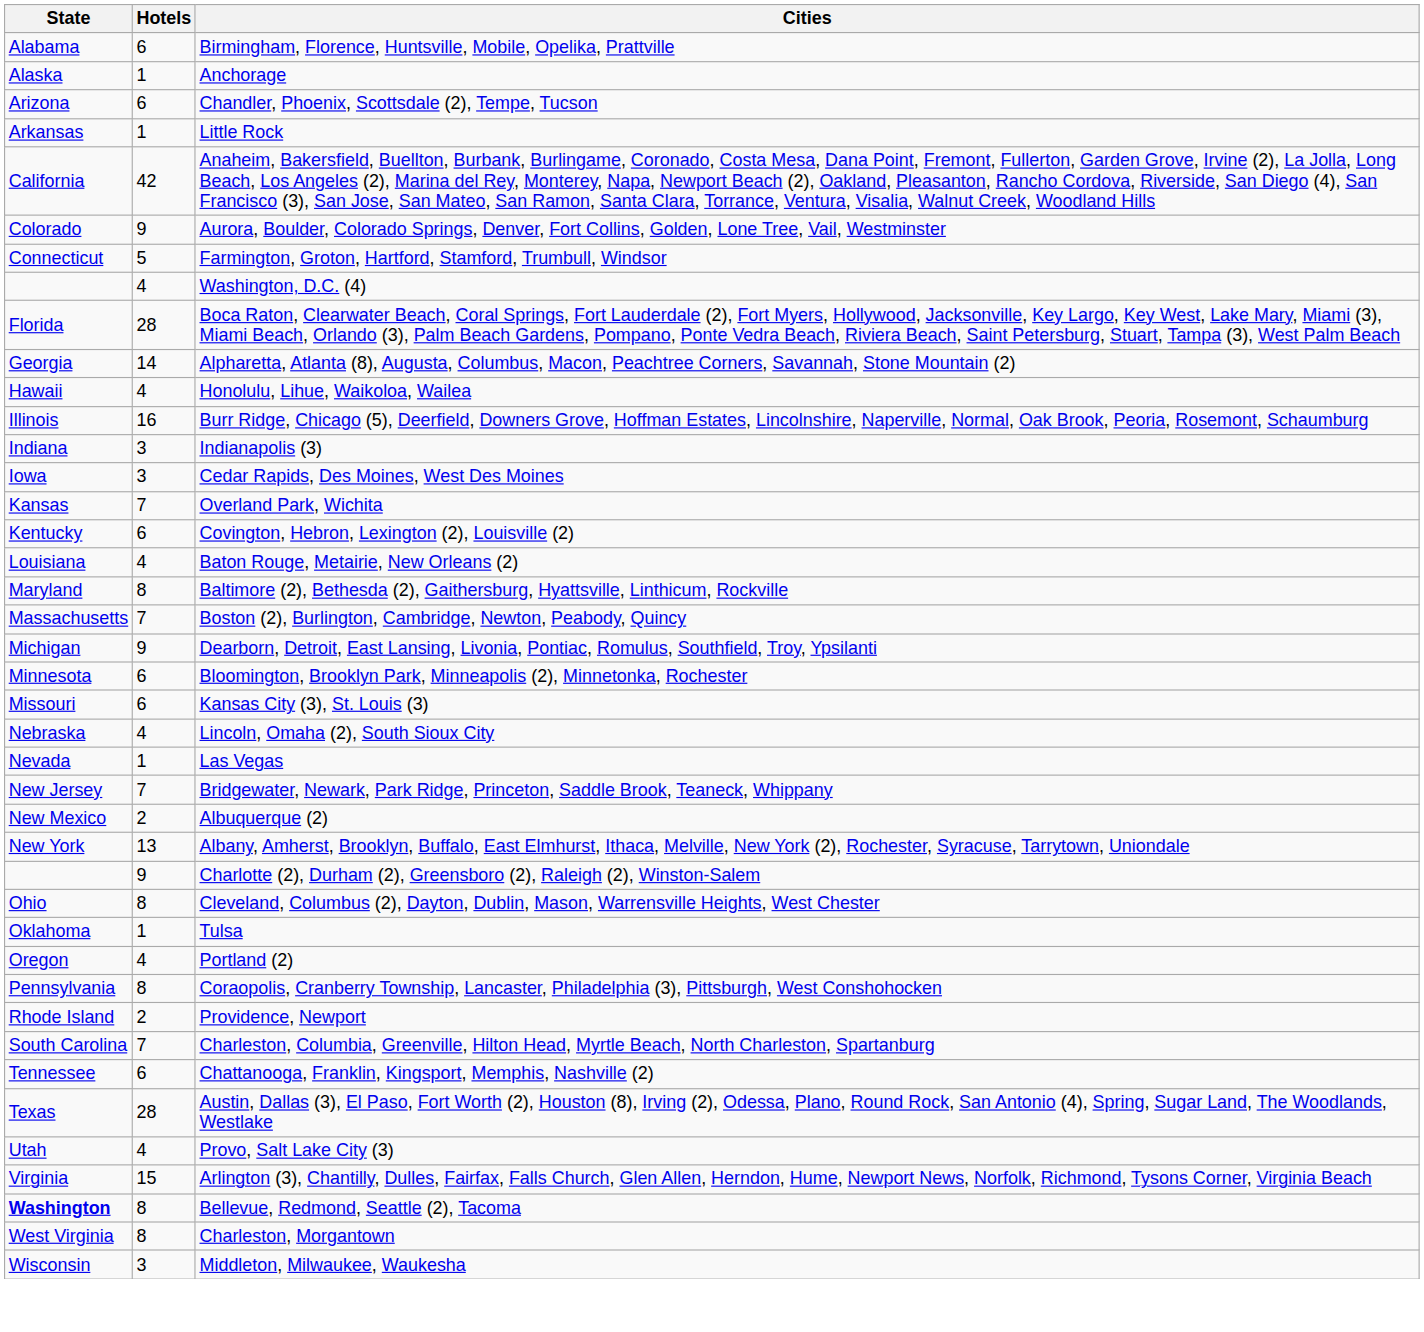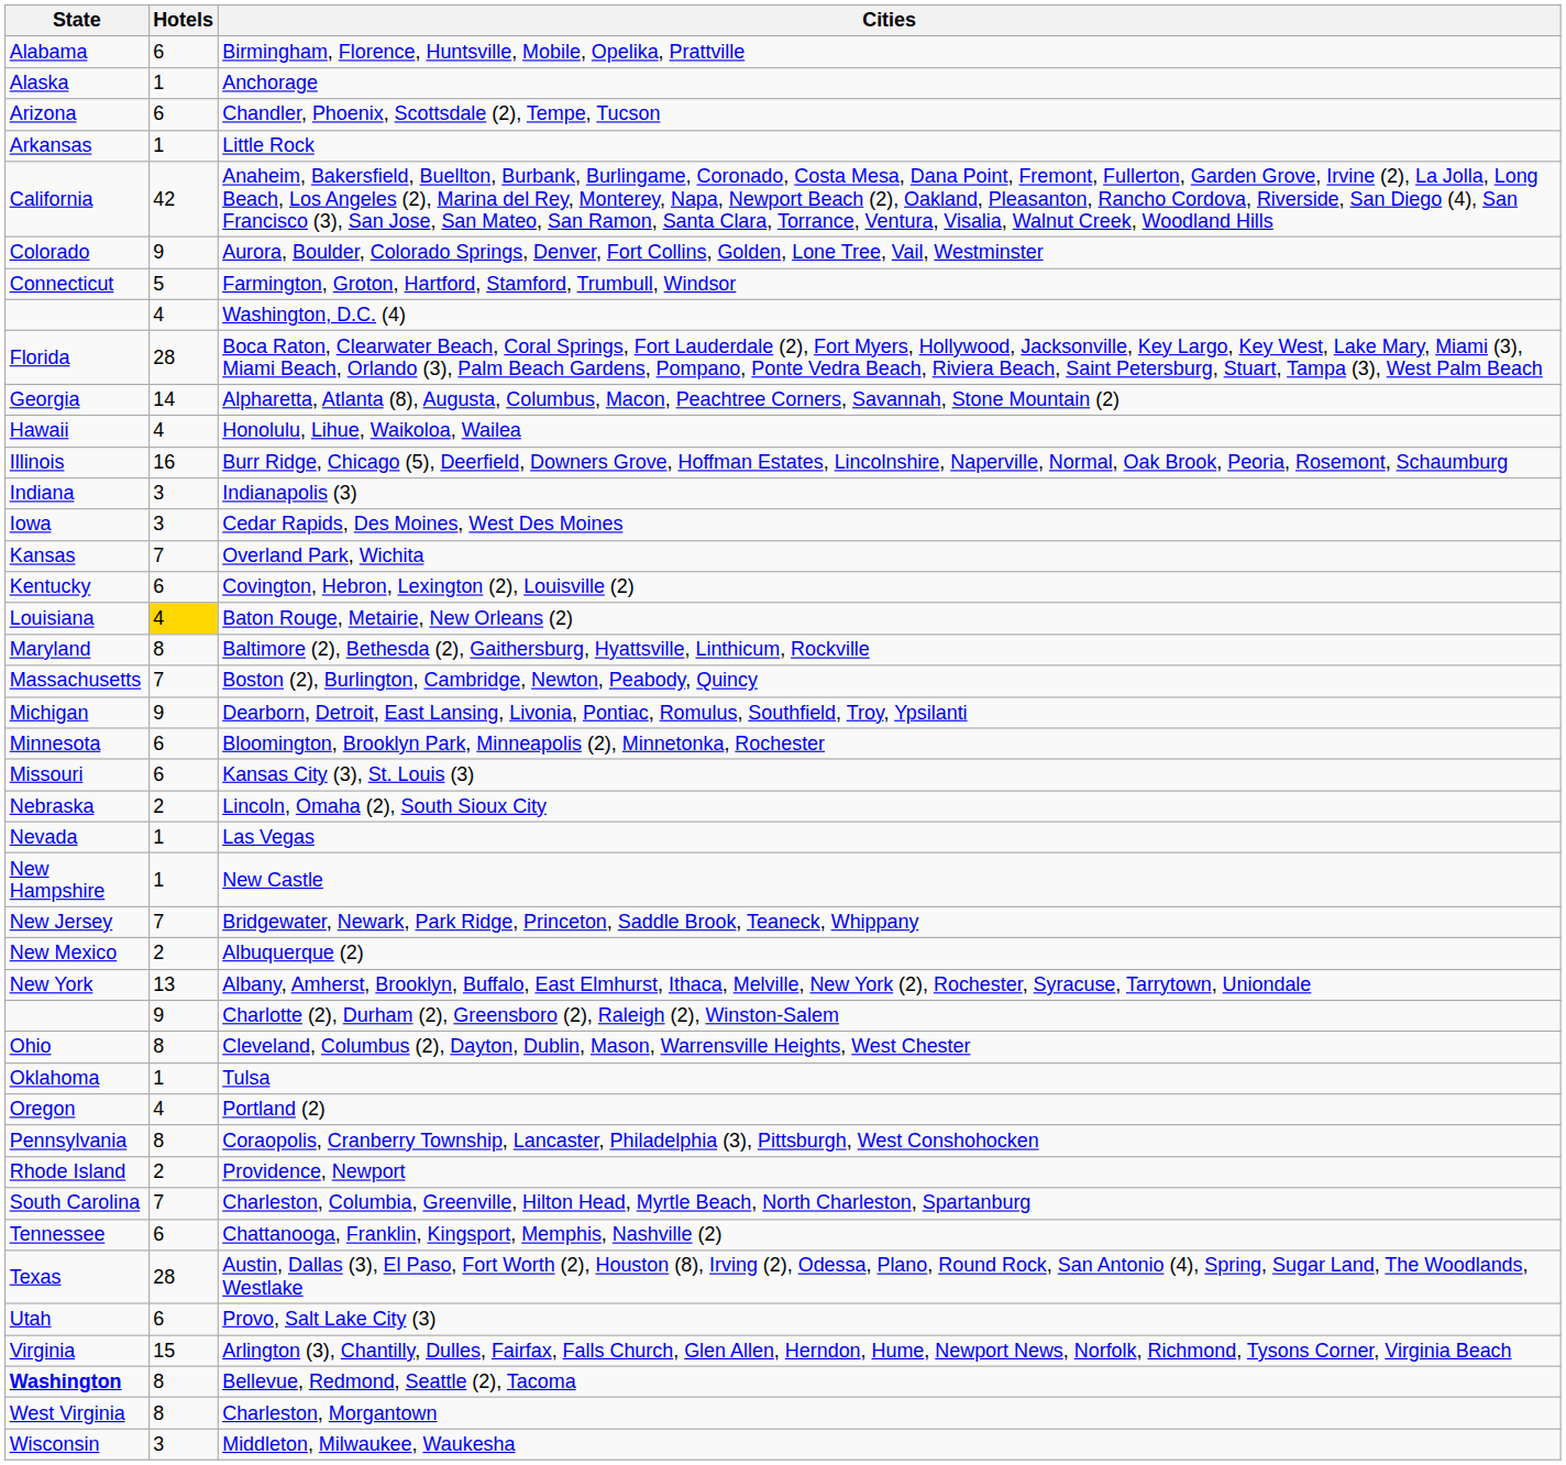Baton Rouge, Metairie, New Orleans (2) | Hotels: no background -> gold background
Lincoln, Omaha (2), South Sioux City | Hotels: 4 -> 2
+ row: New Hampshire | 1 | New Castle
Provo, Salt Lake City (3) | Hotels: 4 -> 6
